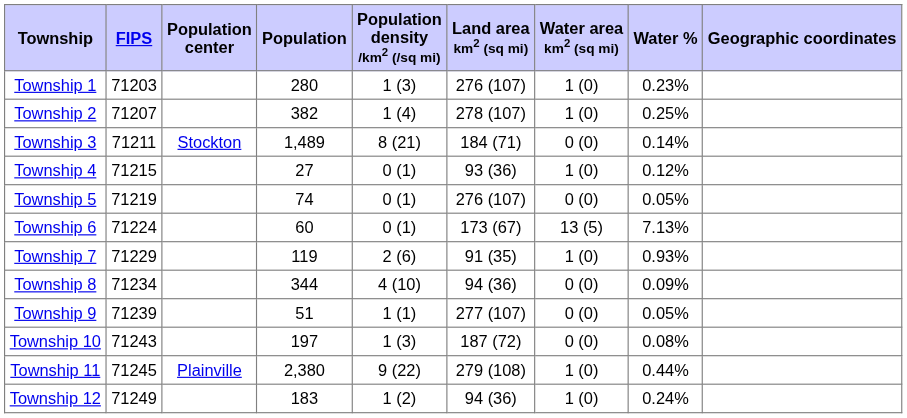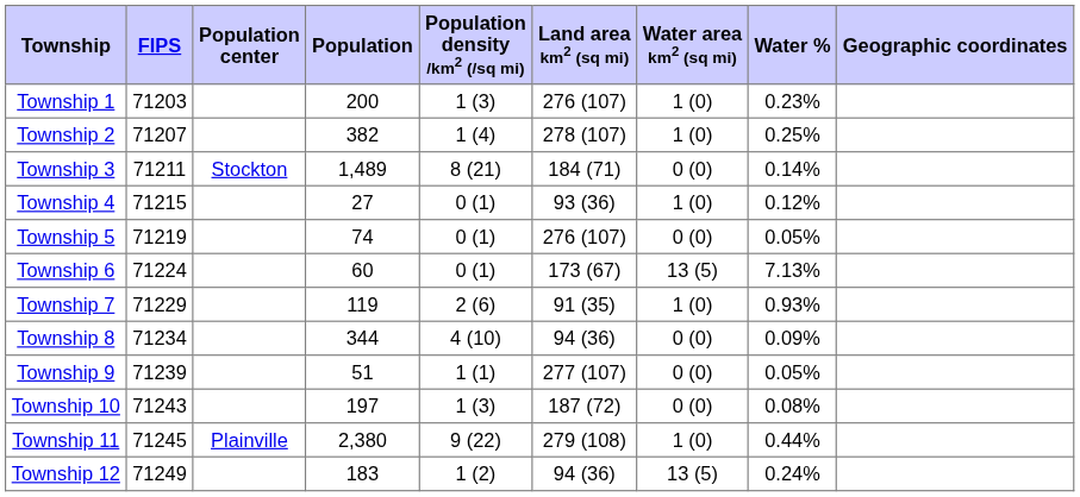Township 1 | Population: 280 -> 200
Township 12 | Water area km2 (sq mi): 1 (0) -> 13 (5)
